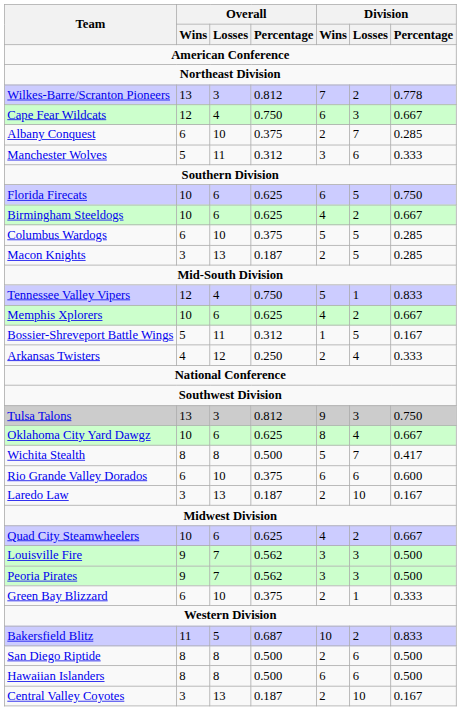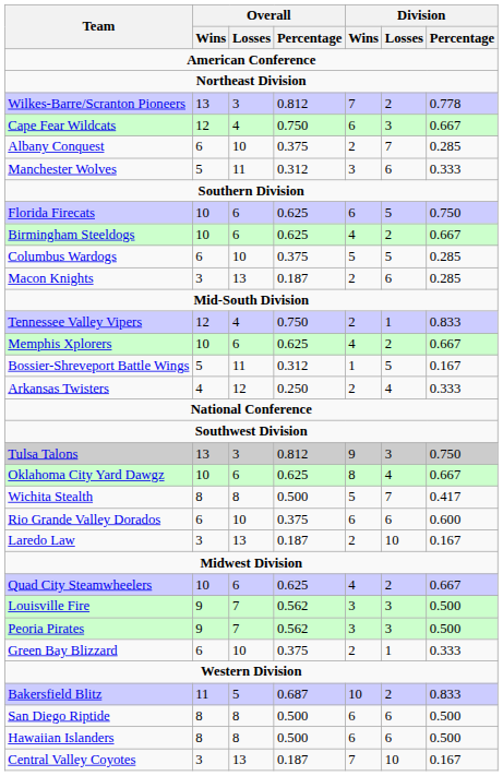Macon Knights | Division / Losses: 5 -> 6
Tennessee Valley Vipers | Division / Wins: 5 -> 2
San Diego Riptide | Division / Wins: 2 -> 6
Central Valley Coyotes | Division / Wins: 2 -> 7
